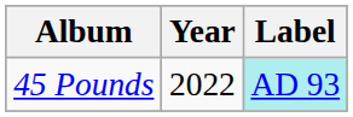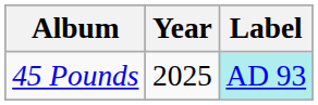45 Pounds | Year: 2022 -> 2025
